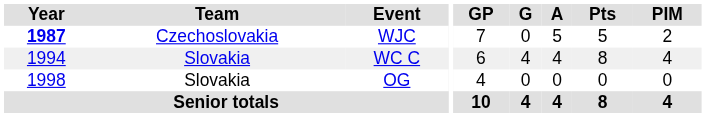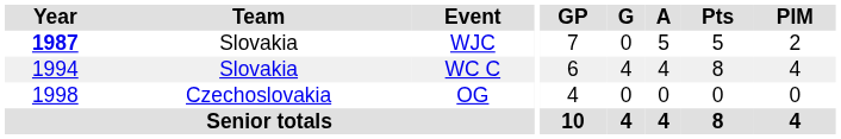WJC | Team: Czechoslovakia -> Slovakia
OG | Team: Slovakia -> Czechoslovakia
